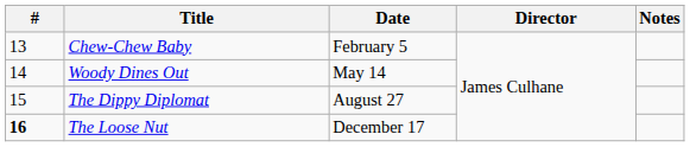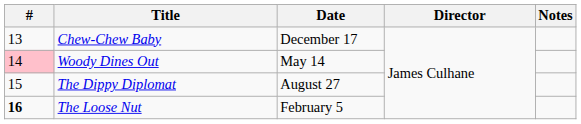Chew-Chew Baby | Date: February 5 -> December 17
Woody Dines Out | #: no background -> pink background
The Loose Nut | Date: December 17 -> February 5
